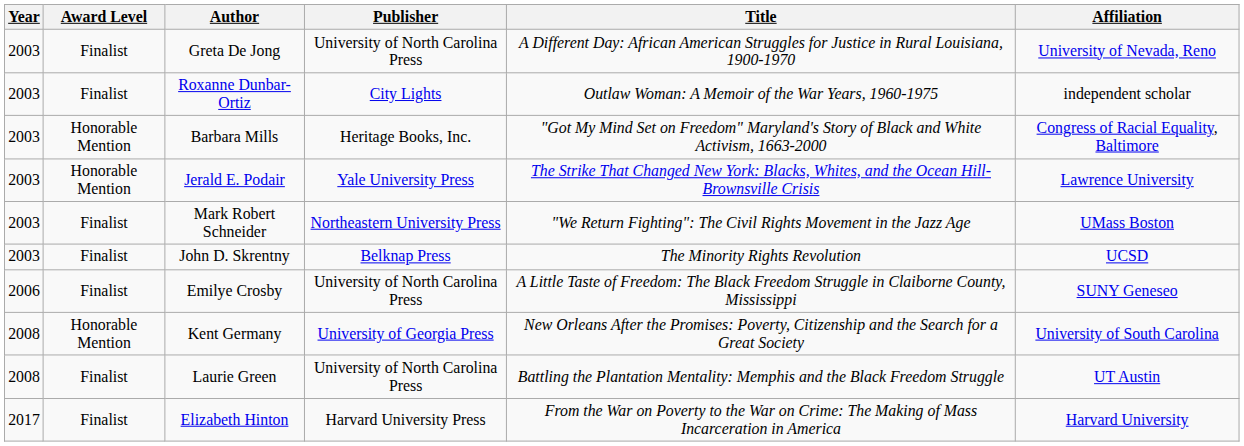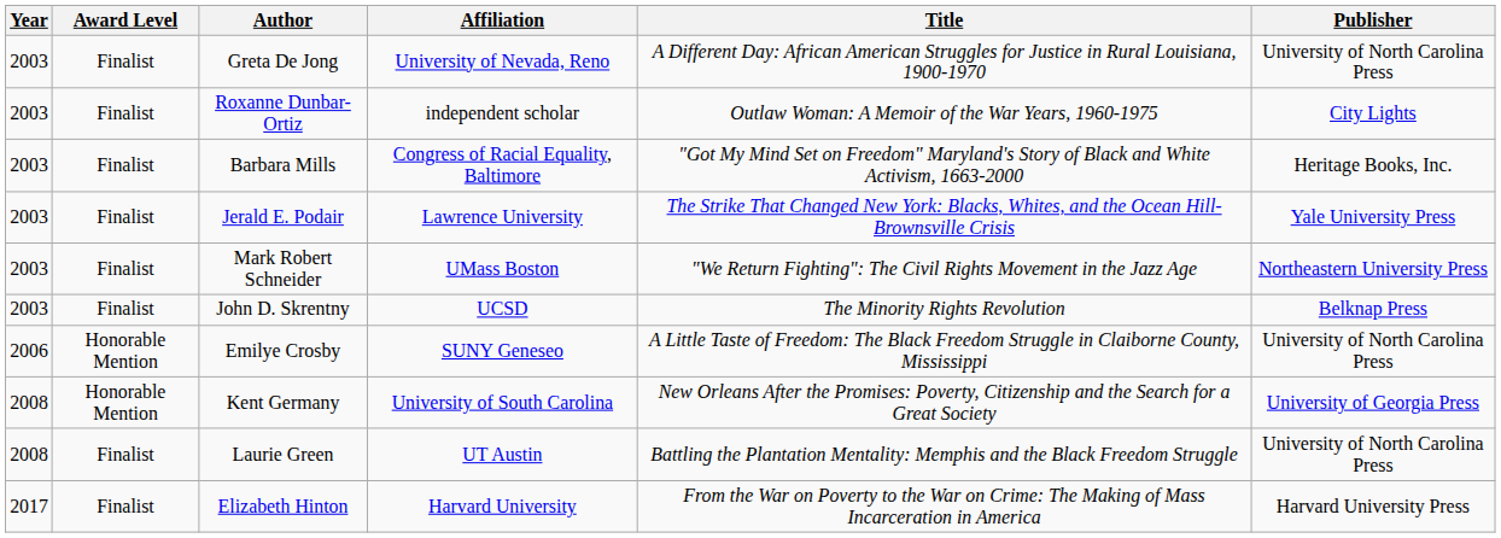columns swapped: Affiliation <-> Publisher
Barbara Mills | Award Level: Honorable Mention -> Finalist
Jerald E. Podair | Award Level: Honorable Mention -> Finalist
Emilye Crosby | Award Level: Finalist -> Honorable Mention
